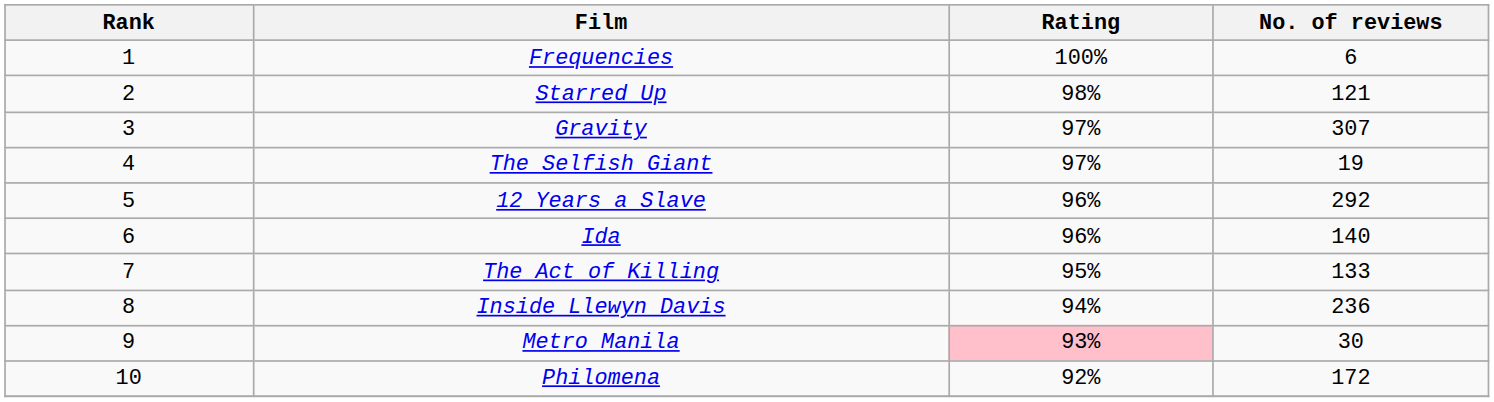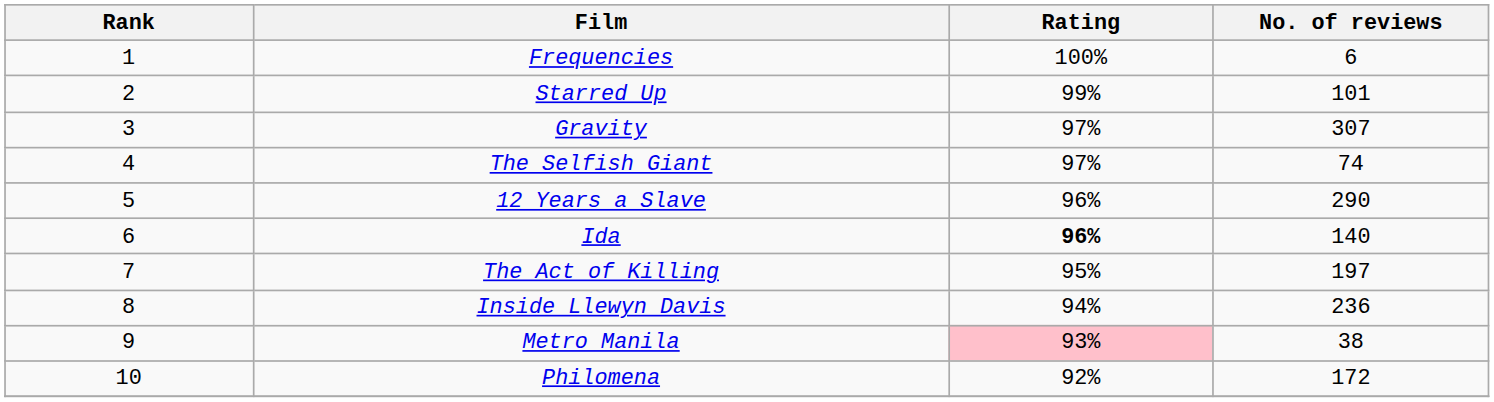Starred Up | Rating: 98% -> 99%
Starred Up | No. of reviews: 121 -> 101
The Selfish Giant | No. of reviews: 19 -> 74
12 Years a Slave | No. of reviews: 292 -> 290
Ida | Rating: normal -> bold
The Act of Killing | No. of reviews: 133 -> 197
Metro Manila | No. of reviews: 30 -> 38
